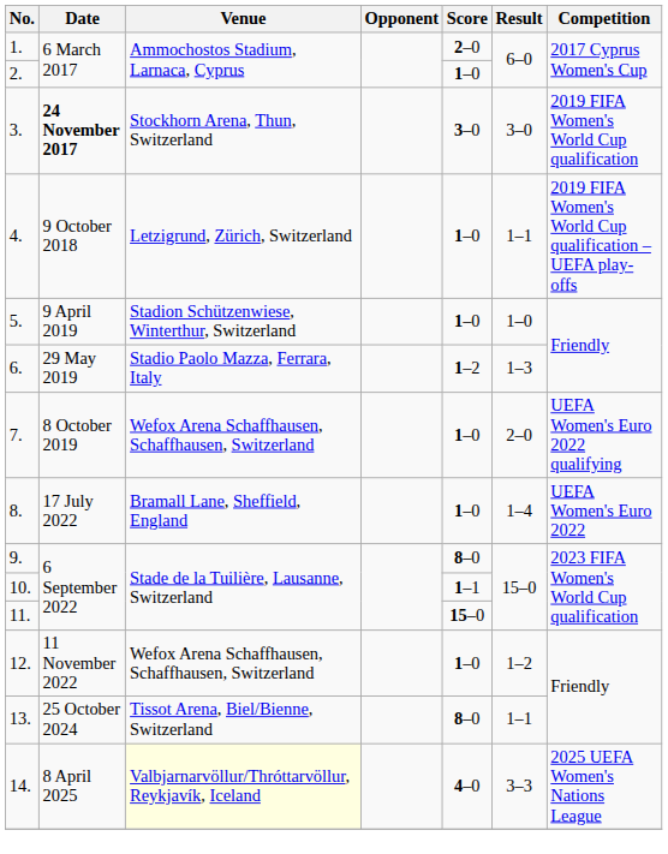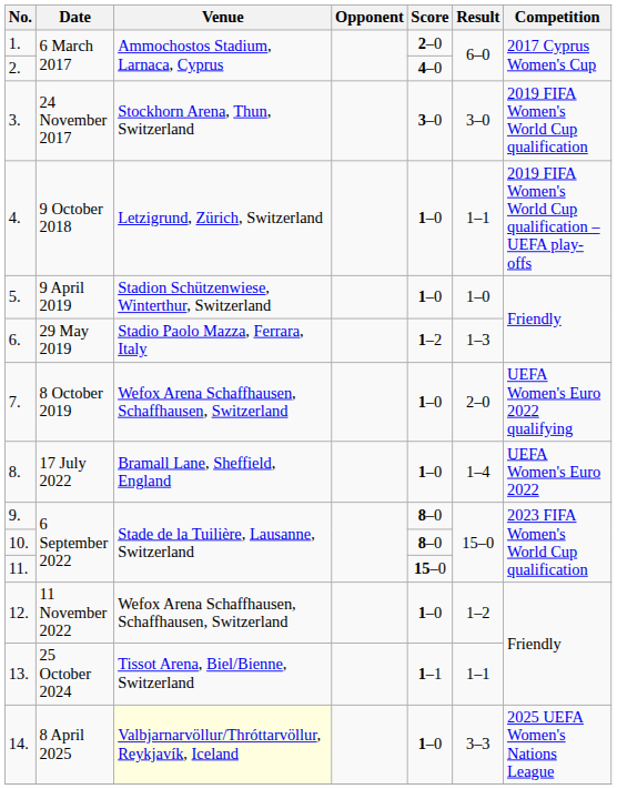2. | Score: 1–0 -> 4–0
3. | Date: bold -> normal
10. | Score: 1–1 -> 8–0
13. | Score: 8–0 -> 1–1
14. | Score: 4–0 -> 1–0
